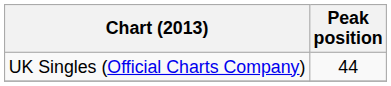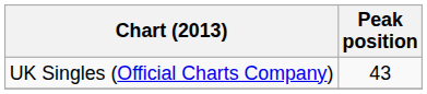UK Singles (Official Charts Company) | Peak position: 44 -> 43
